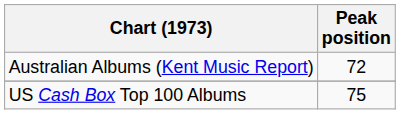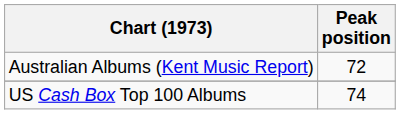US Cash Box Top 100 Albums | Peak position: 75 -> 74
